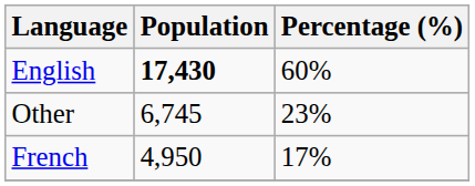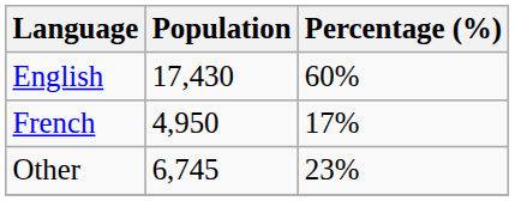English | Population: bold -> normal
rows swapped: French <-> Other
